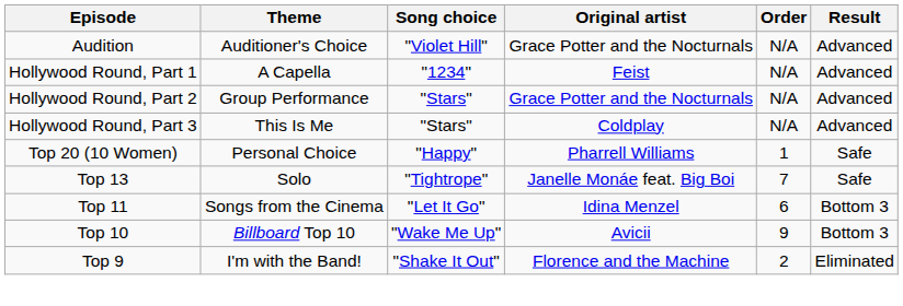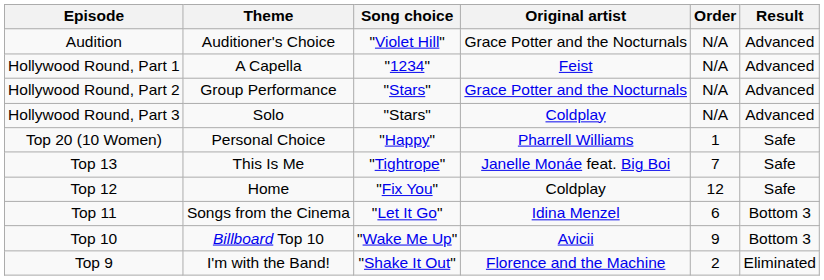Hollywood Round, Part 3 | Theme: This Is Me -> Solo
Top 13 | Theme: Solo -> This Is Me
+ row: Top 12 | Home | "Fix You" | Coldplay | 12 | Safe
